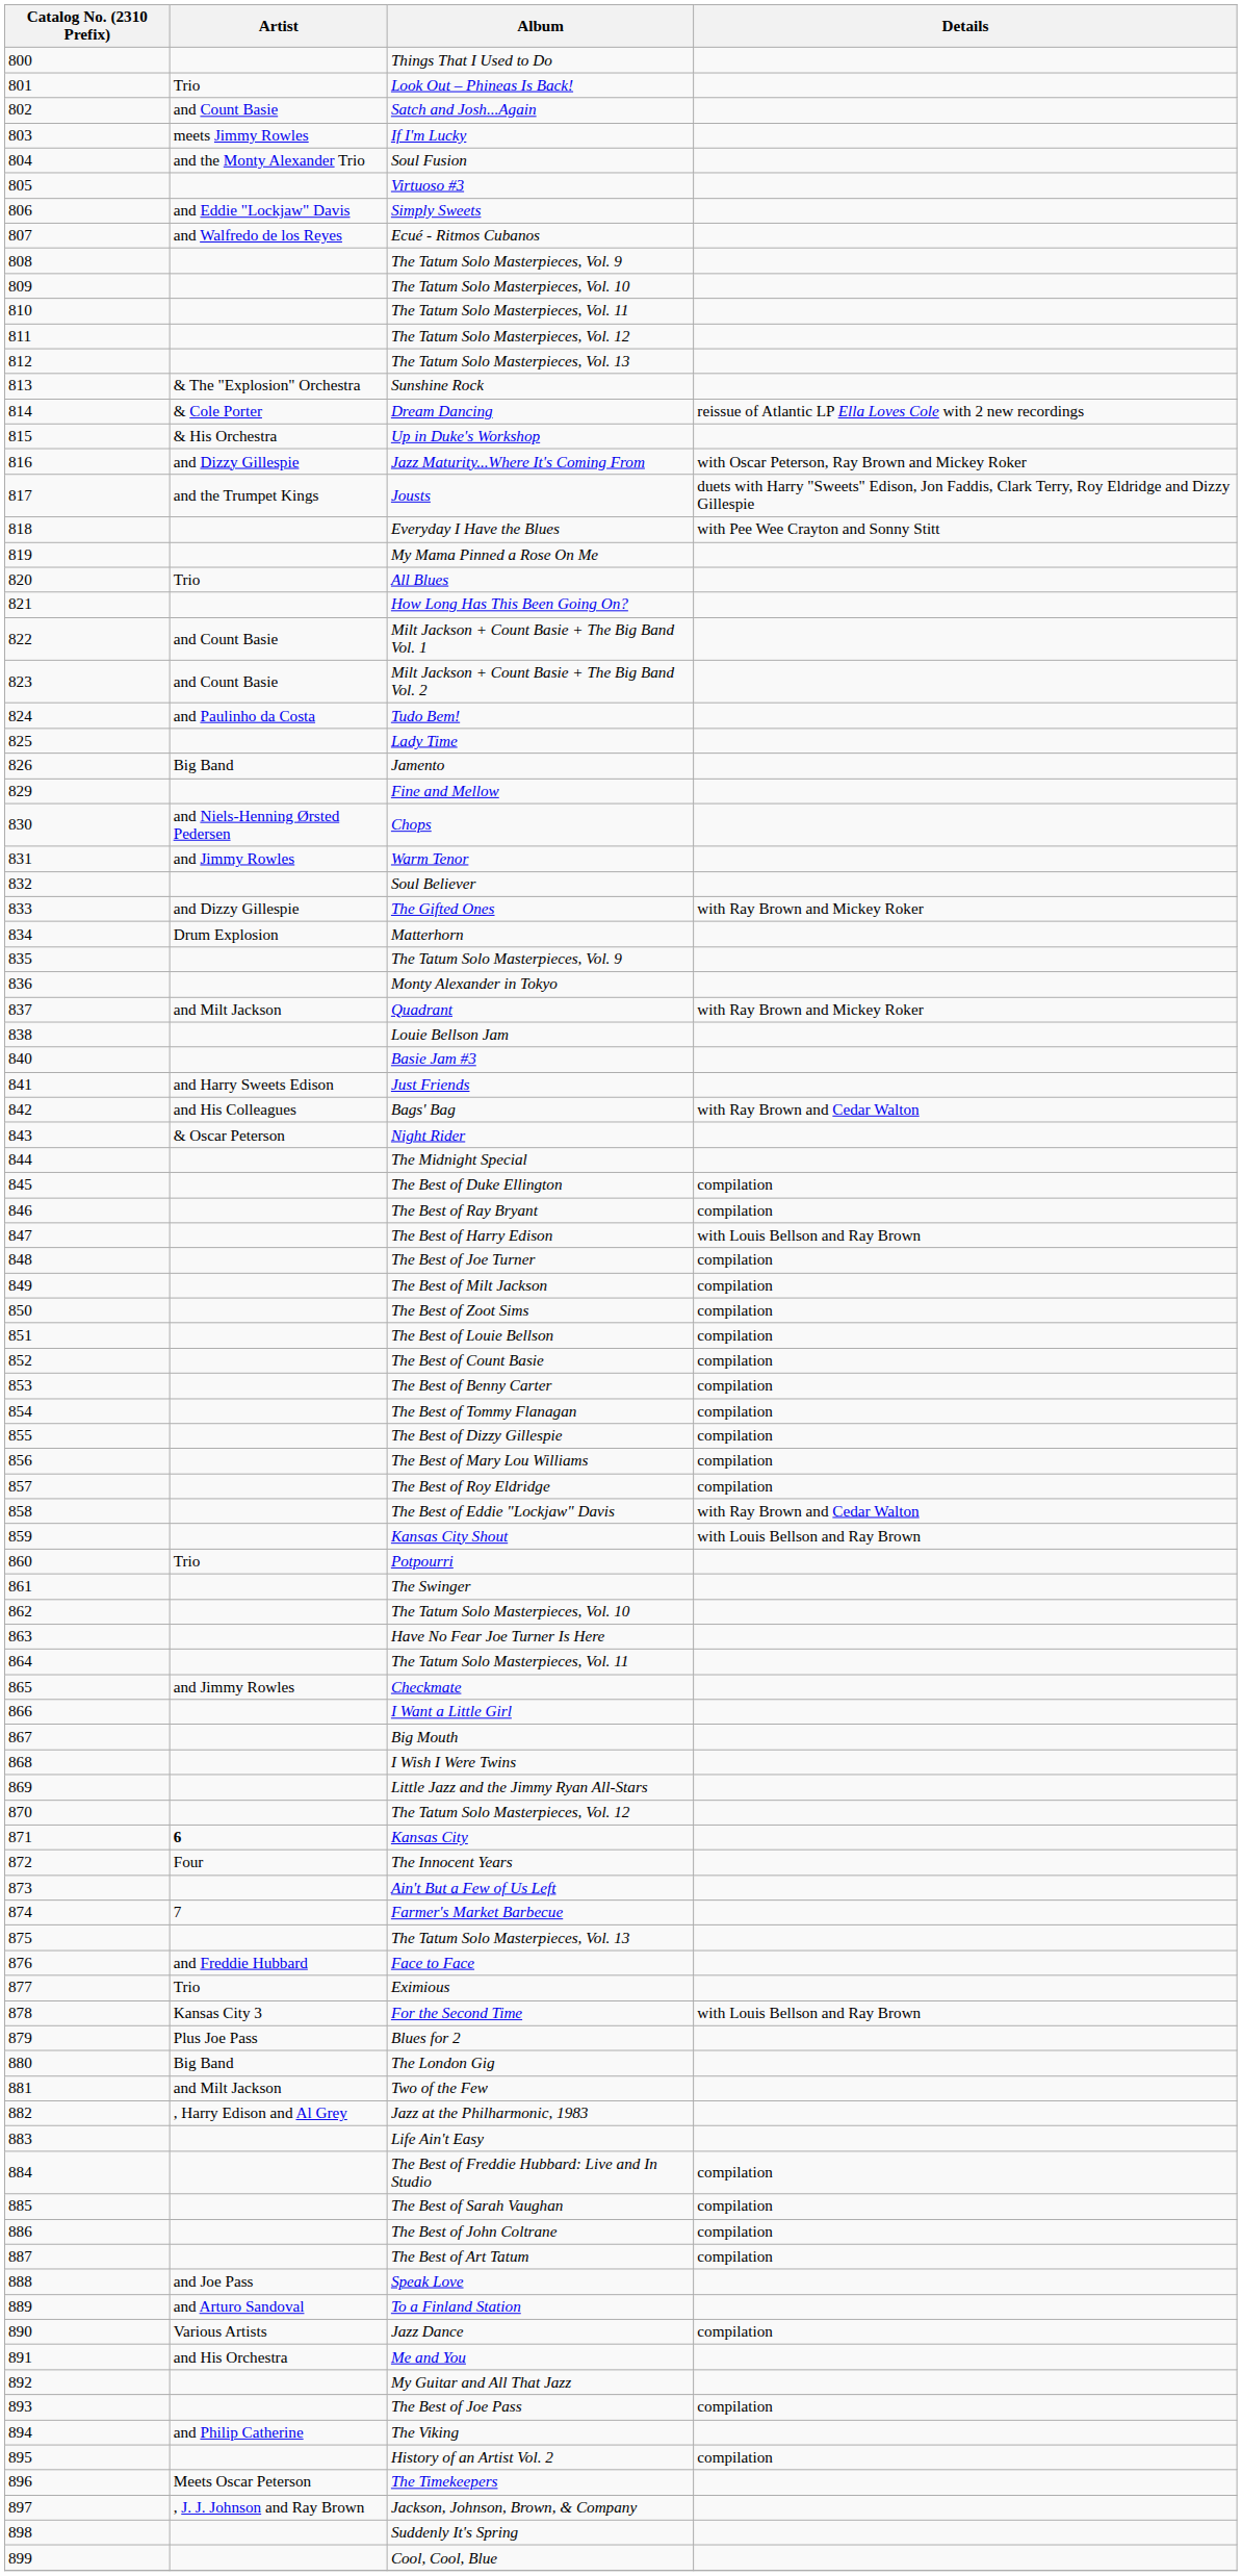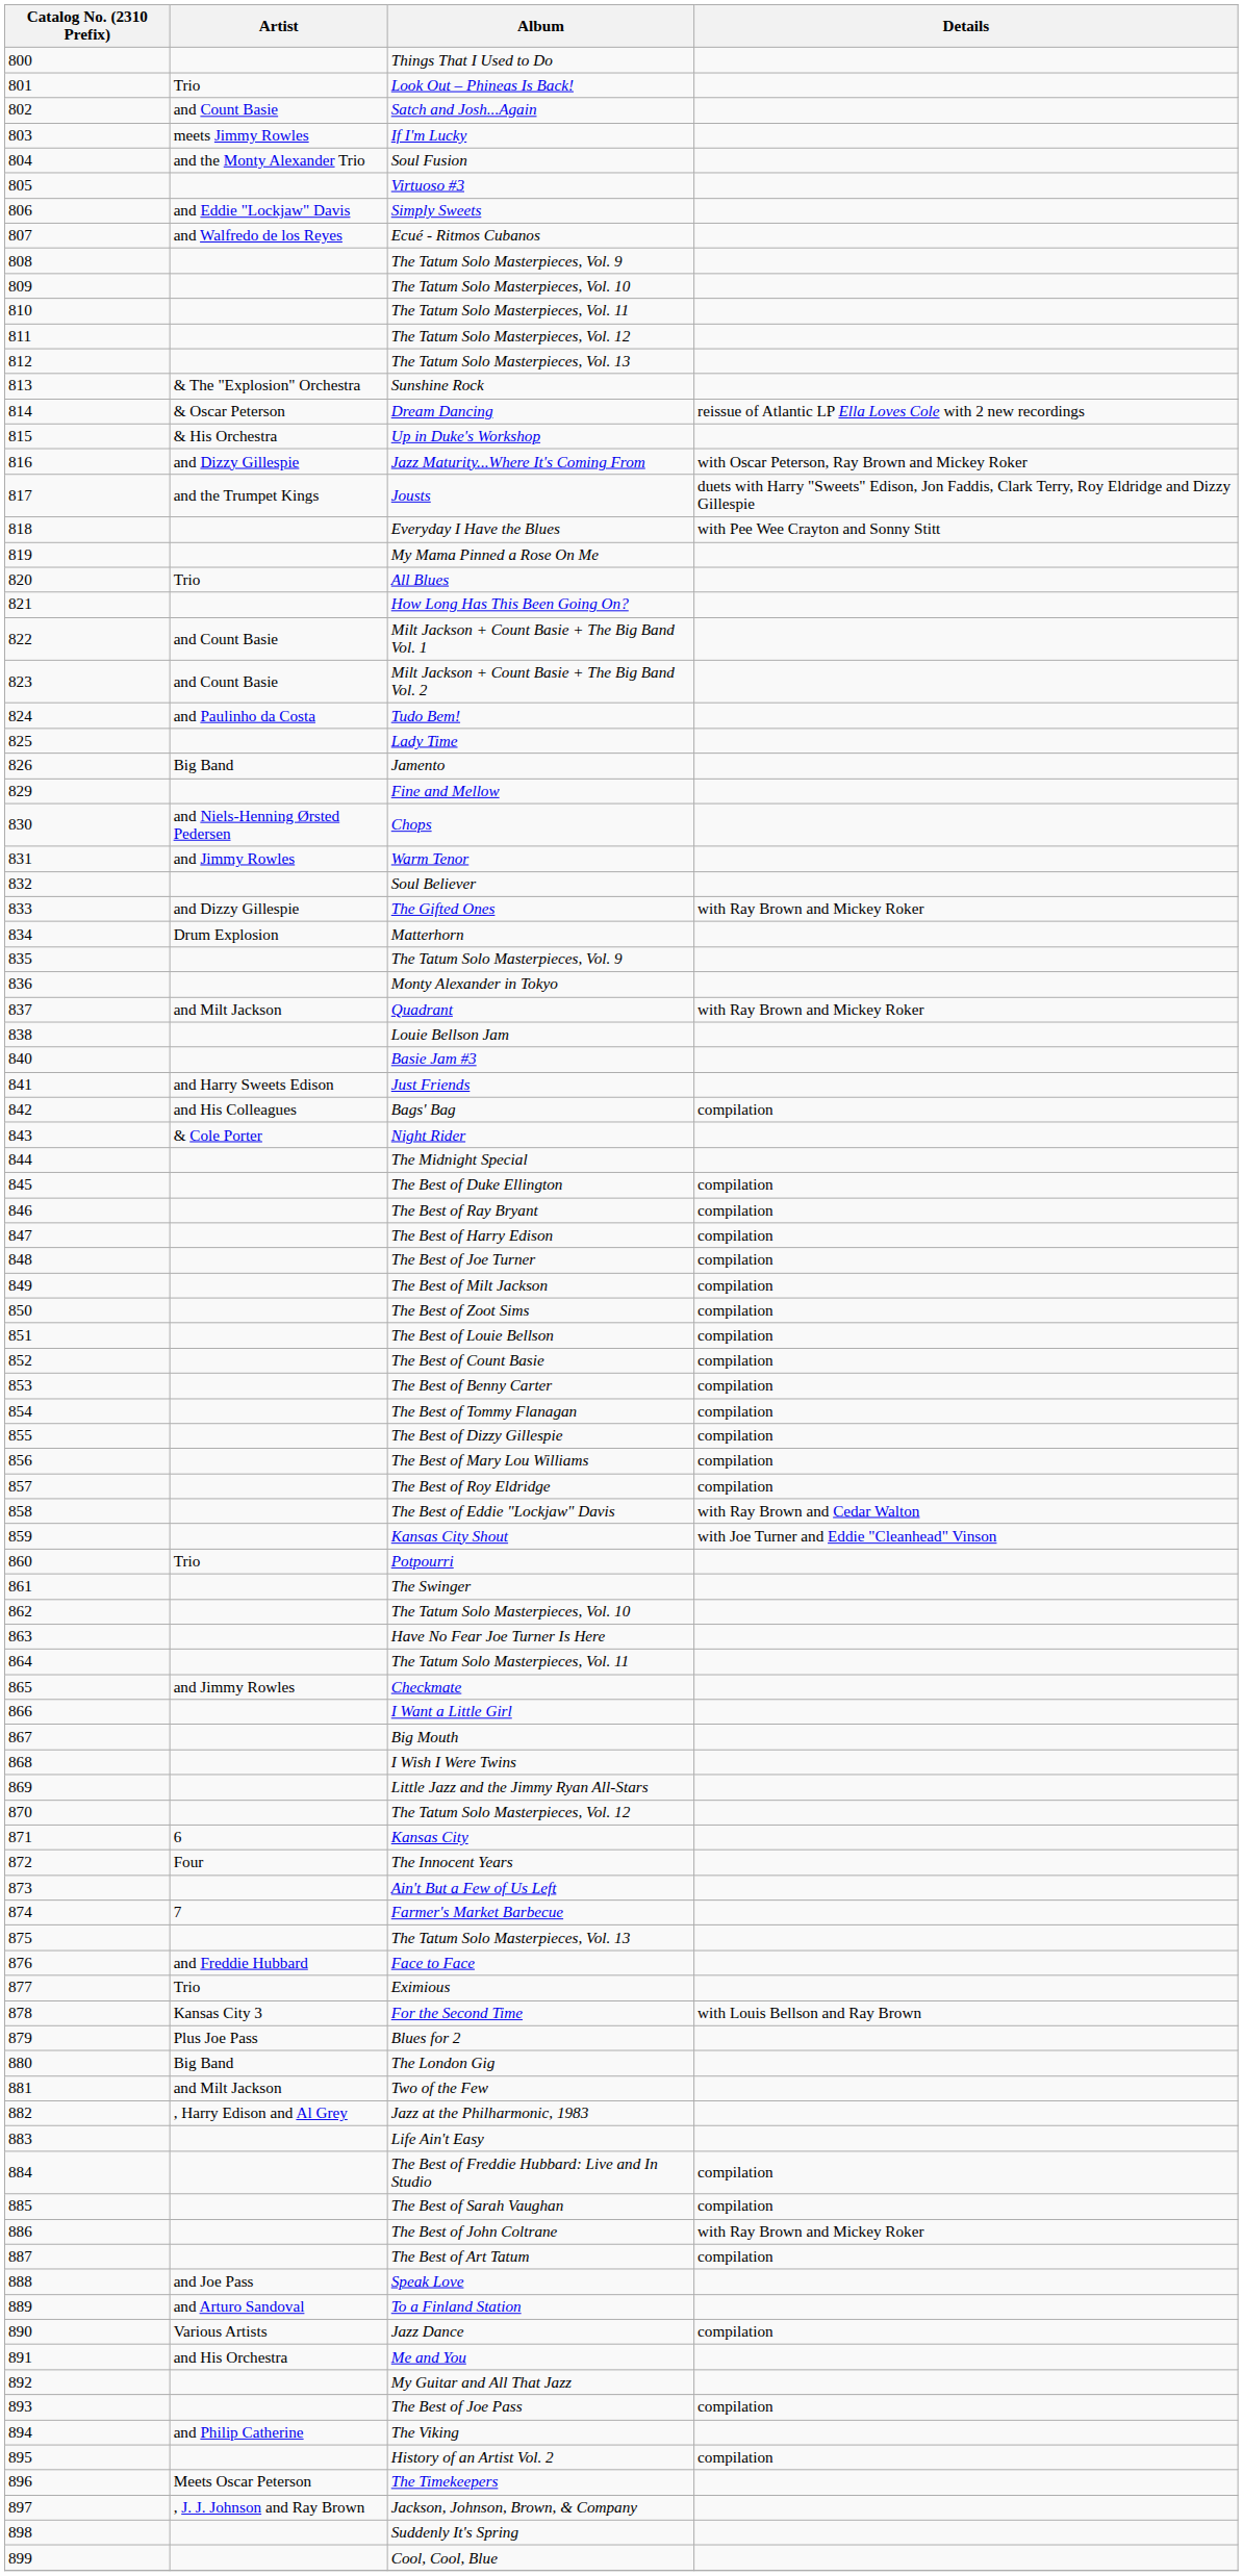Dream Dancing | Artist: & Cole Porter -> & Oscar Peterson
Bags' Bag | Details: with Ray Brown and Cedar Walton -> compilation
Night Rider | Artist: & Oscar Peterson -> & Cole Porter
The Best of Harry Edison | Details: with Louis Bellson and Ray Brown -> compilation
Kansas City Shout | Details: with Louis Bellson and Ray Brown -> with Joe Turner and Eddie "Cleanhead" Vinson
Kansas City | Artist: bold -> normal
The Best of John Coltrane | Details: compilation -> with Ray Brown and Mickey Roker
